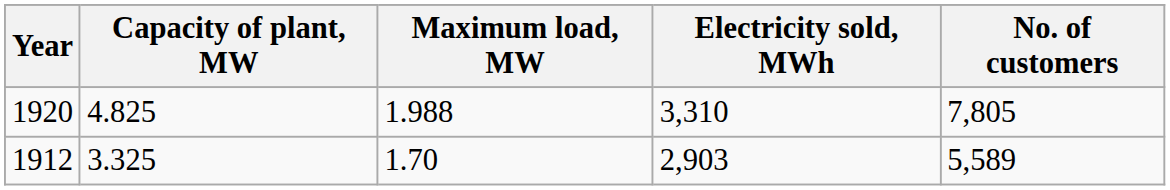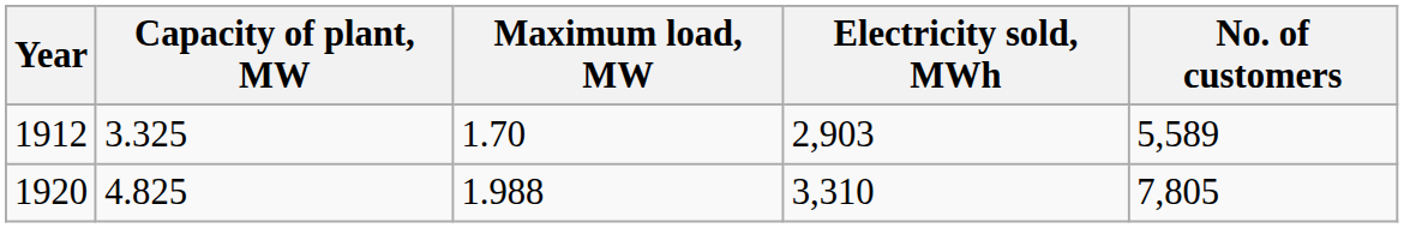rows swapped: 1912 <-> 1920
